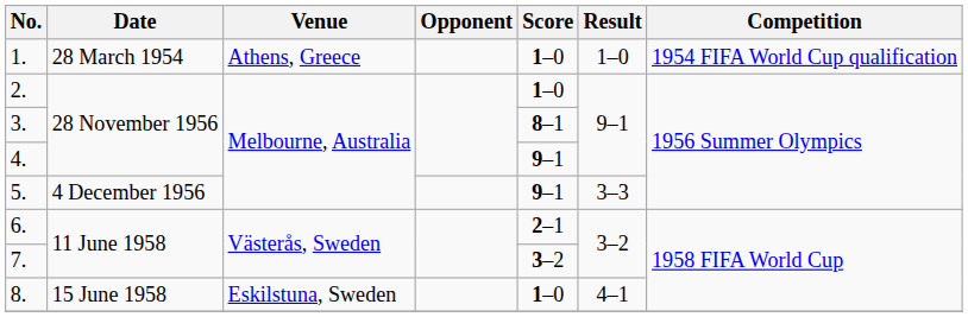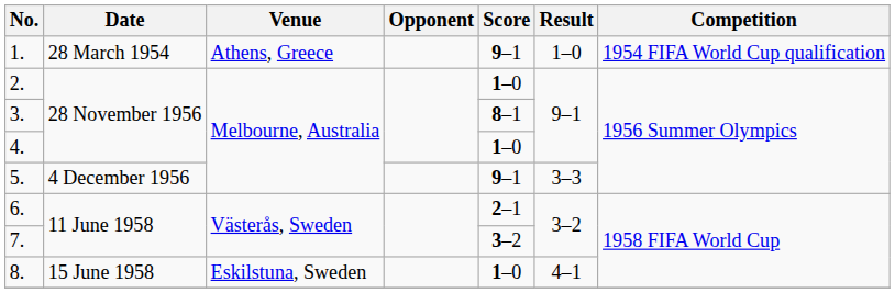1. | Score: 1–0 -> 9–1
4. | Score: 9–1 -> 1–0
